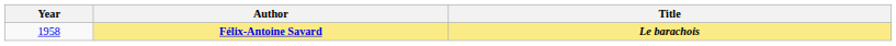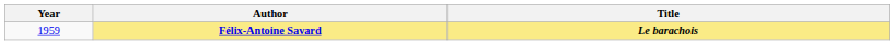Félix-Antoine Savard | Year: 1958 -> 1959
